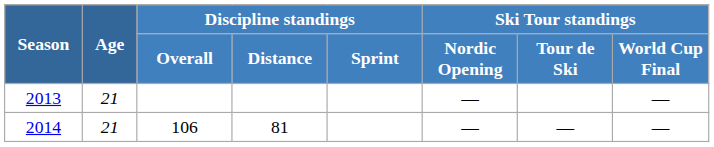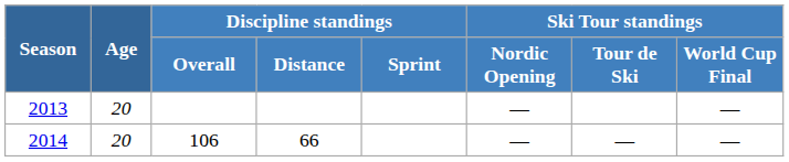2013 | Age: 21 -> 20
2014 | Age: 21 -> 20
2014 | Discipline standings / Distance: 81 -> 66
